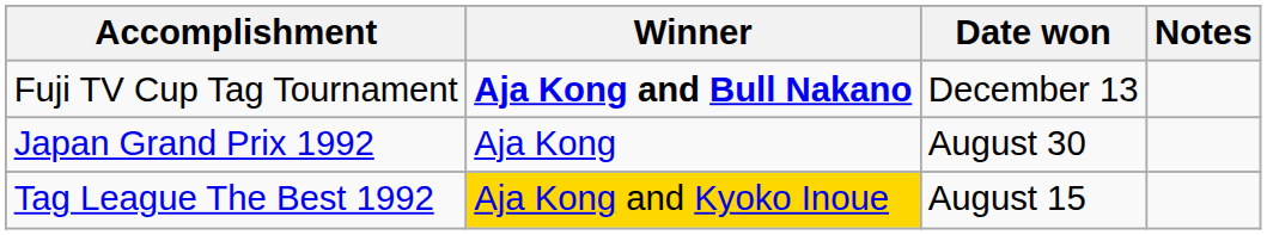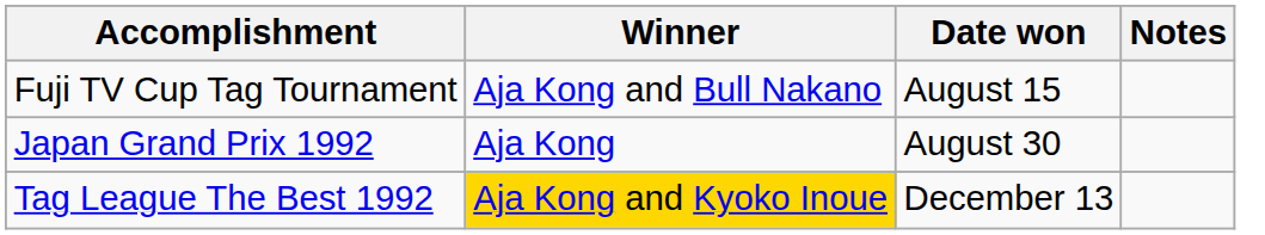Fuji TV Cup Tag Tournament | Winner: bold -> normal
Fuji TV Cup Tag Tournament | Date won: December 13 -> August 15
Tag League The Best 1992 | Date won: August 15 -> December 13
